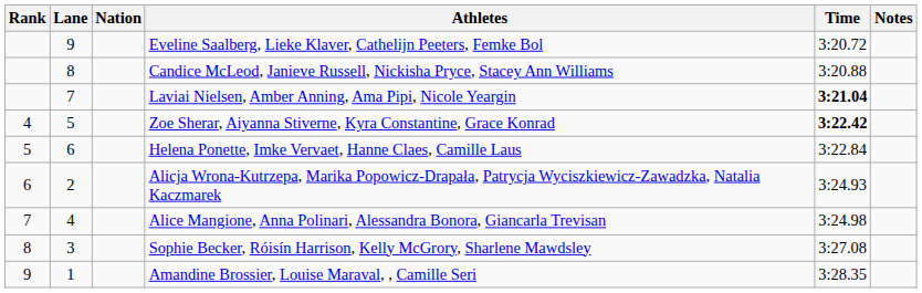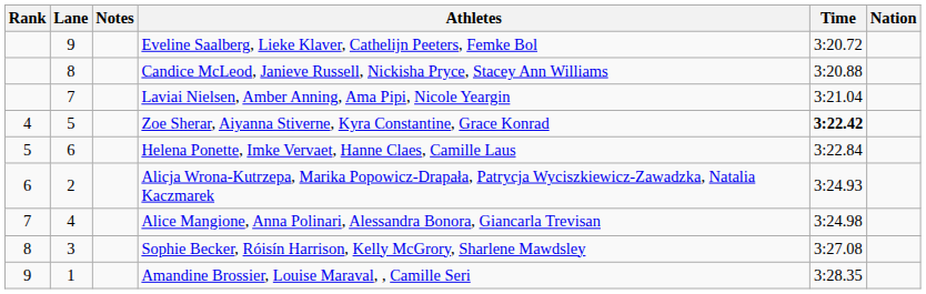columns swapped: Nation <-> Notes
Laviai Nielsen, Amber Anning, Ama Pipi, Nicole Yeargin | Time: bold -> normal
